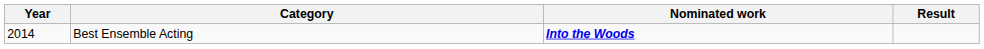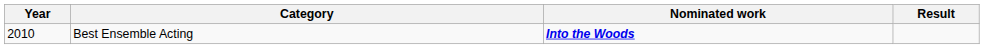Best Ensemble Acting | Year: 2014 -> 2010
